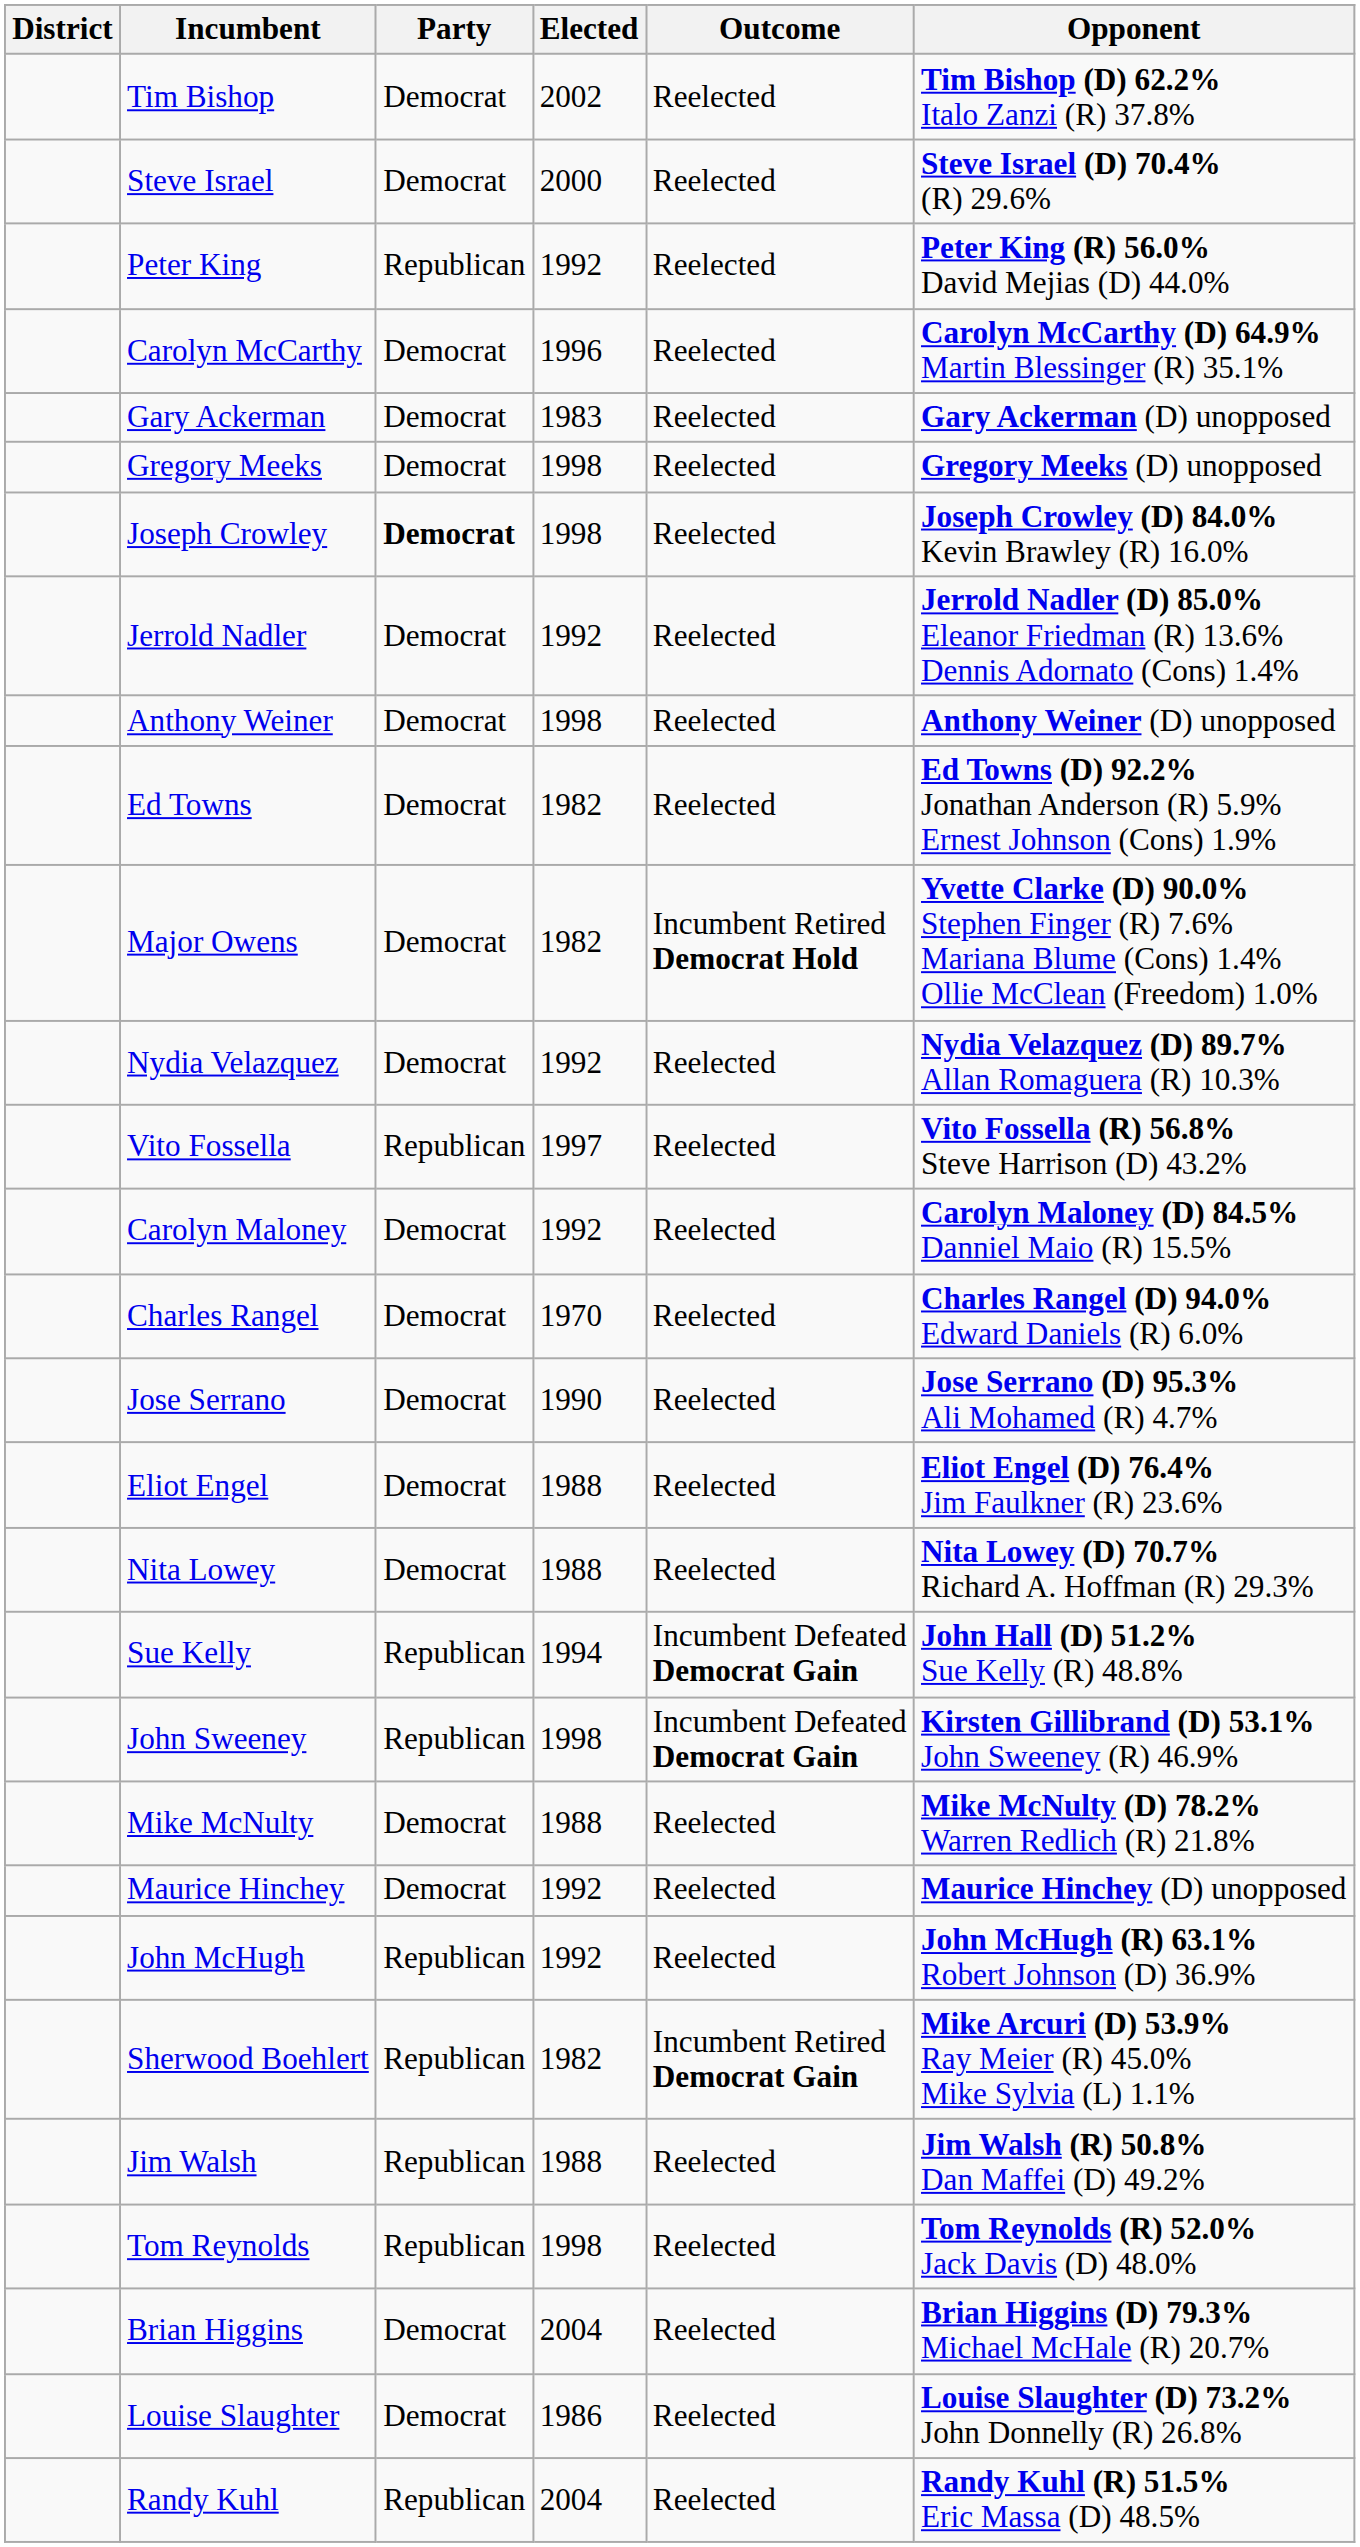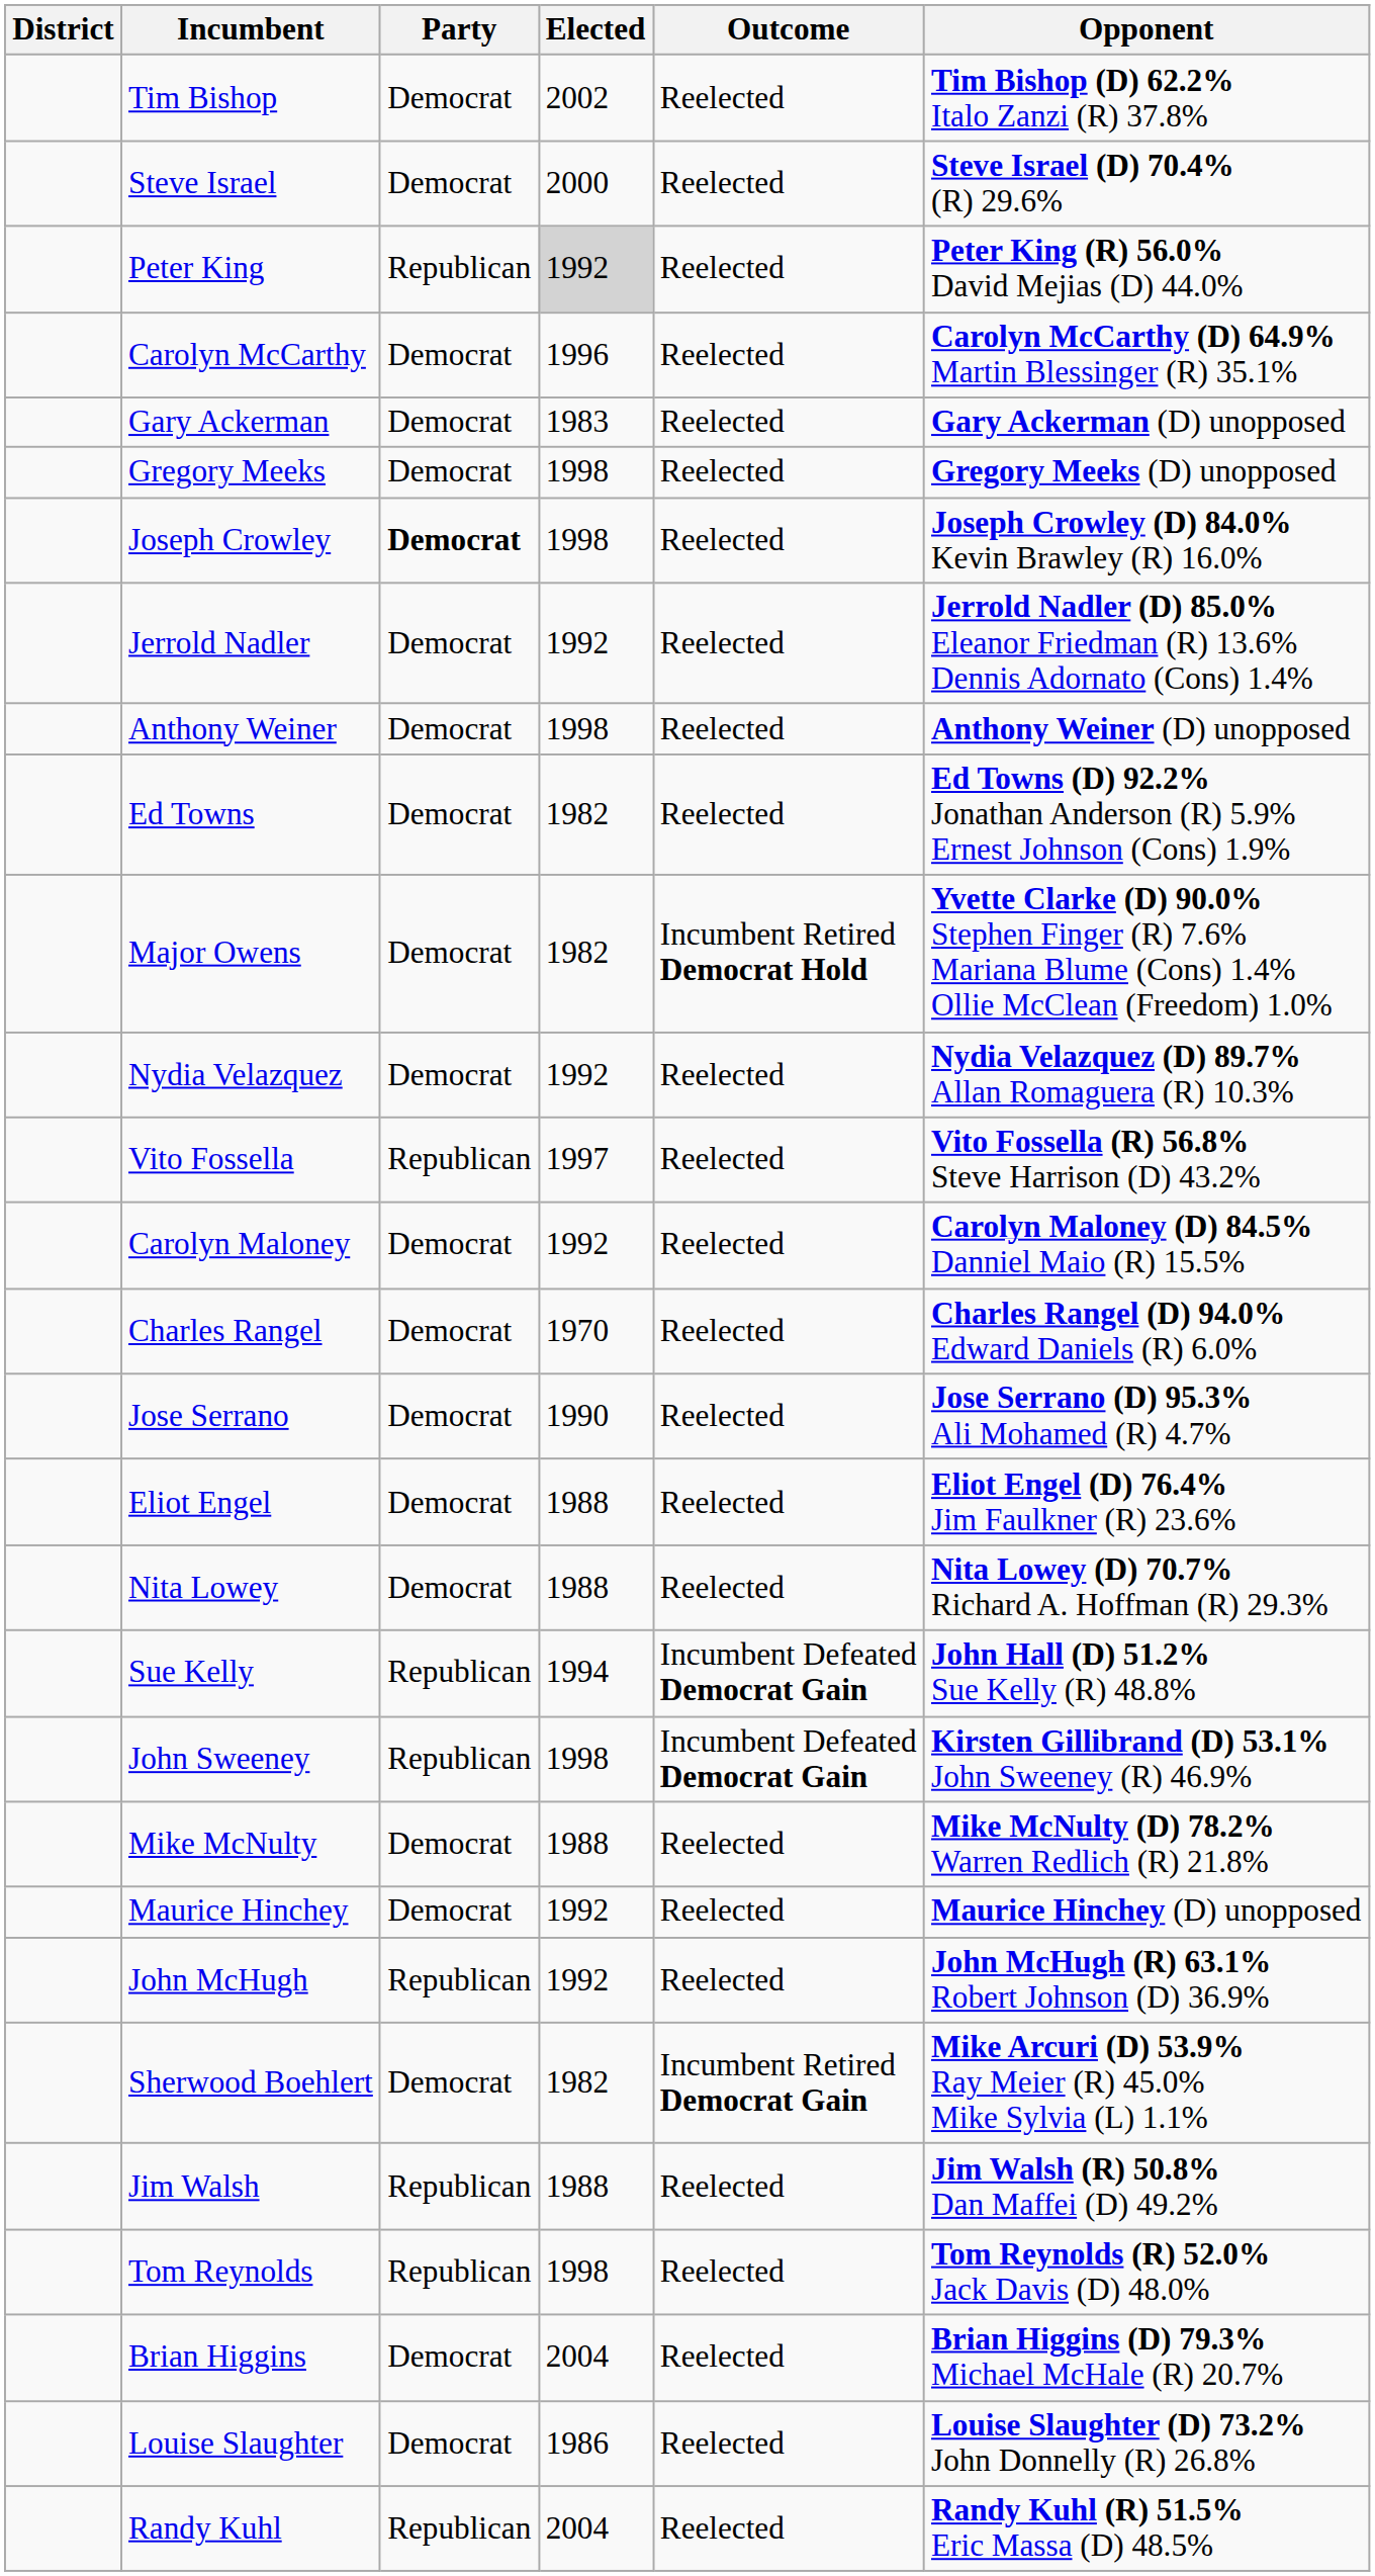Peter King | Elected: no background -> lightgrey background
Sherwood Boehlert | Party: Republican -> Democrat
